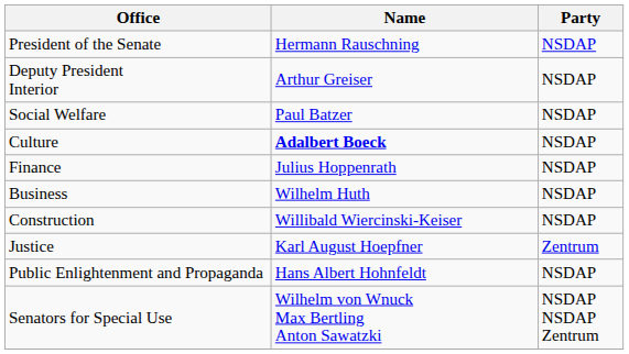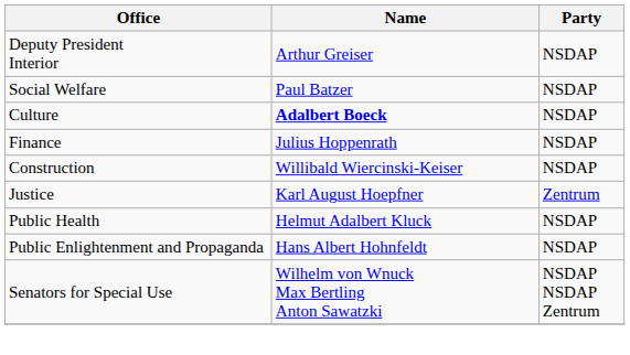- row: President of the Senate | Hermann Rauschning | NSDAP
- row: Business | Wilhelm Huth | NSDAP
+ row: Public Health | Helmut Adalbert Kluck | NSDAP
